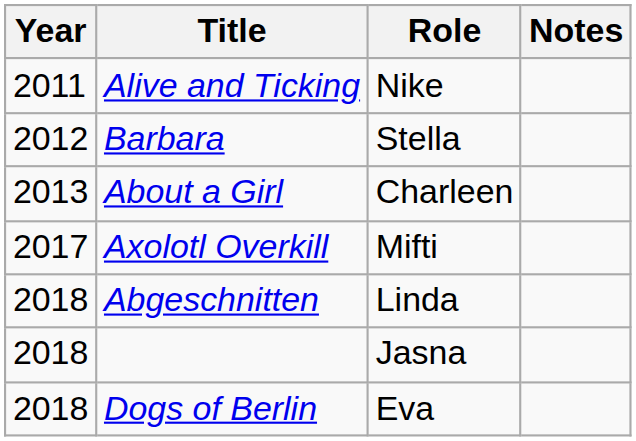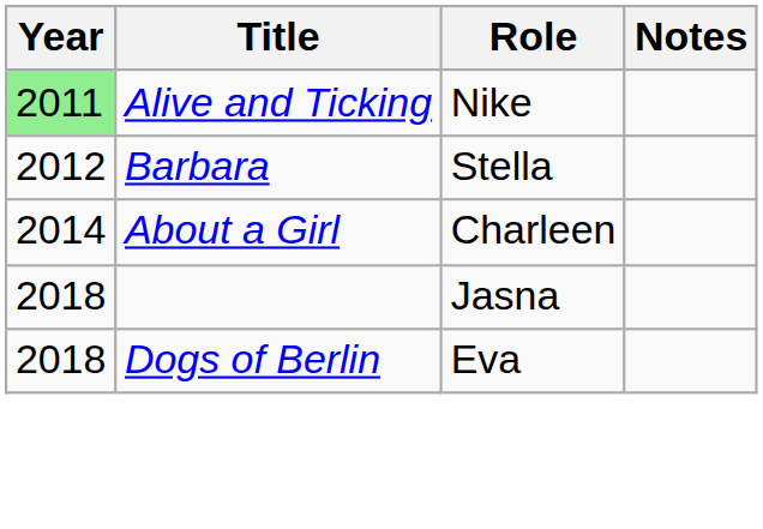Alive and Ticking | Year: no background -> lightgreen background
About a Girl | Year: 2013 -> 2014
- row: 2017 | Axolotl Overkill | Mifti
- row: 2018 | Abgeschnitten | Linda
